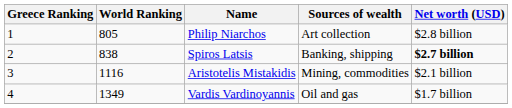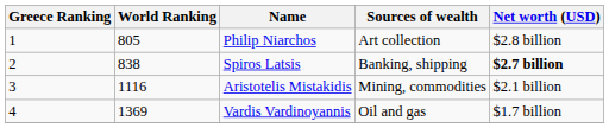Vardis Vardinoyannis | World Ranking: 1349 -> 1369
